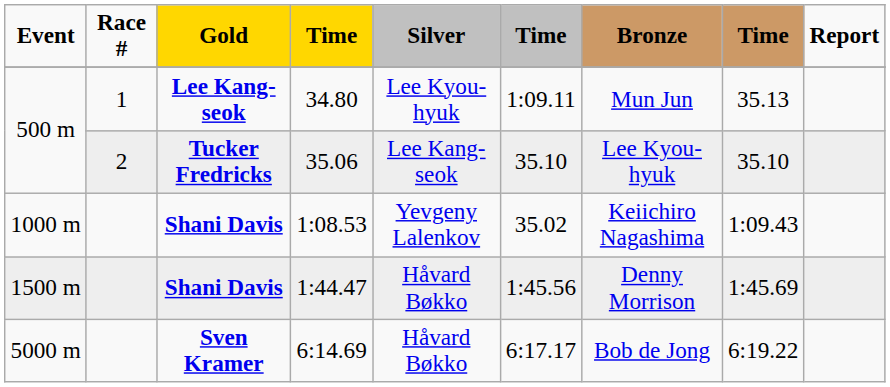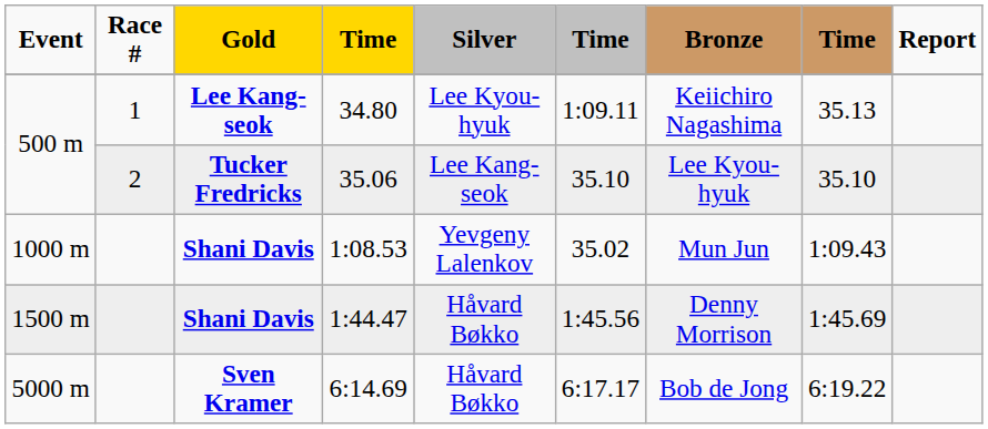34.80 | Bronze: Mun Jun -> Keiichiro Nagashima
1:08.53 | Bronze: Keiichiro Nagashima -> Mun Jun
